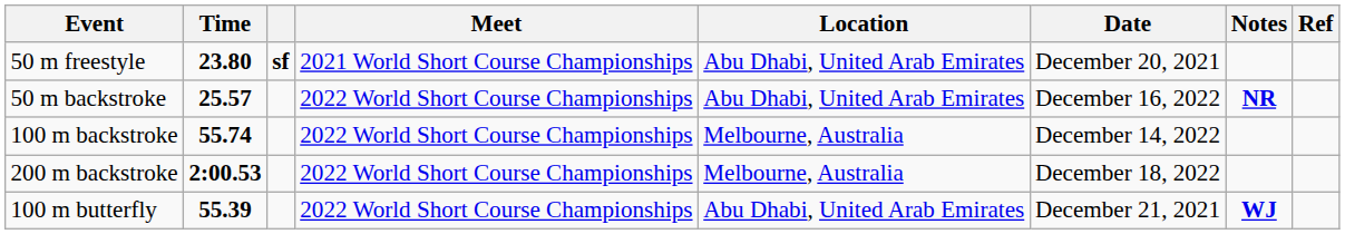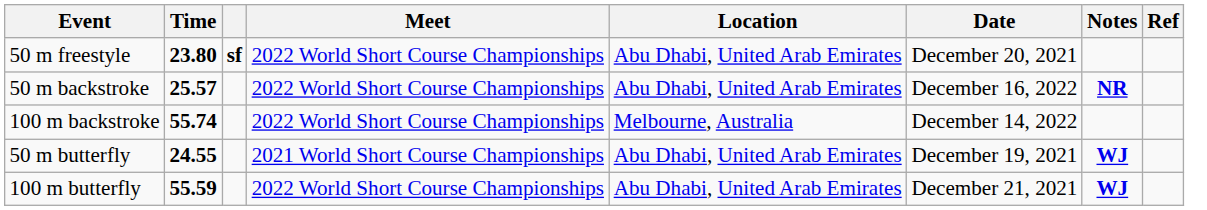50 m freestyle | Meet: 2021 World Short Course Championships -> 2022 World Short Course Championships
- row: 200 m backstroke | 2:00.53 | 2022 World Short Course Championships | Melbourne, Australia | December 18, 2022
+ row: 50 m butterfly | 24.55 | 2021 World Short Course Championships | Abu Dhabi, United Arab Emirates | December 19, 2021 | WJ
100 m butterfly | Time: 55.39 -> 55.59
